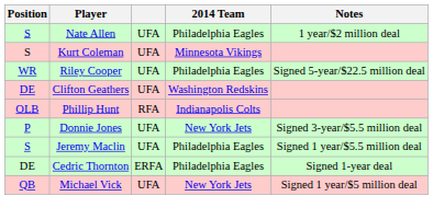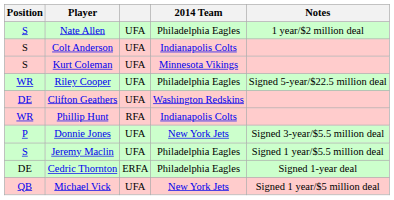+ row: S | Colt Anderson | UFA | Indianapolis Colts
Phillip Hunt | Position: OLB -> WR
